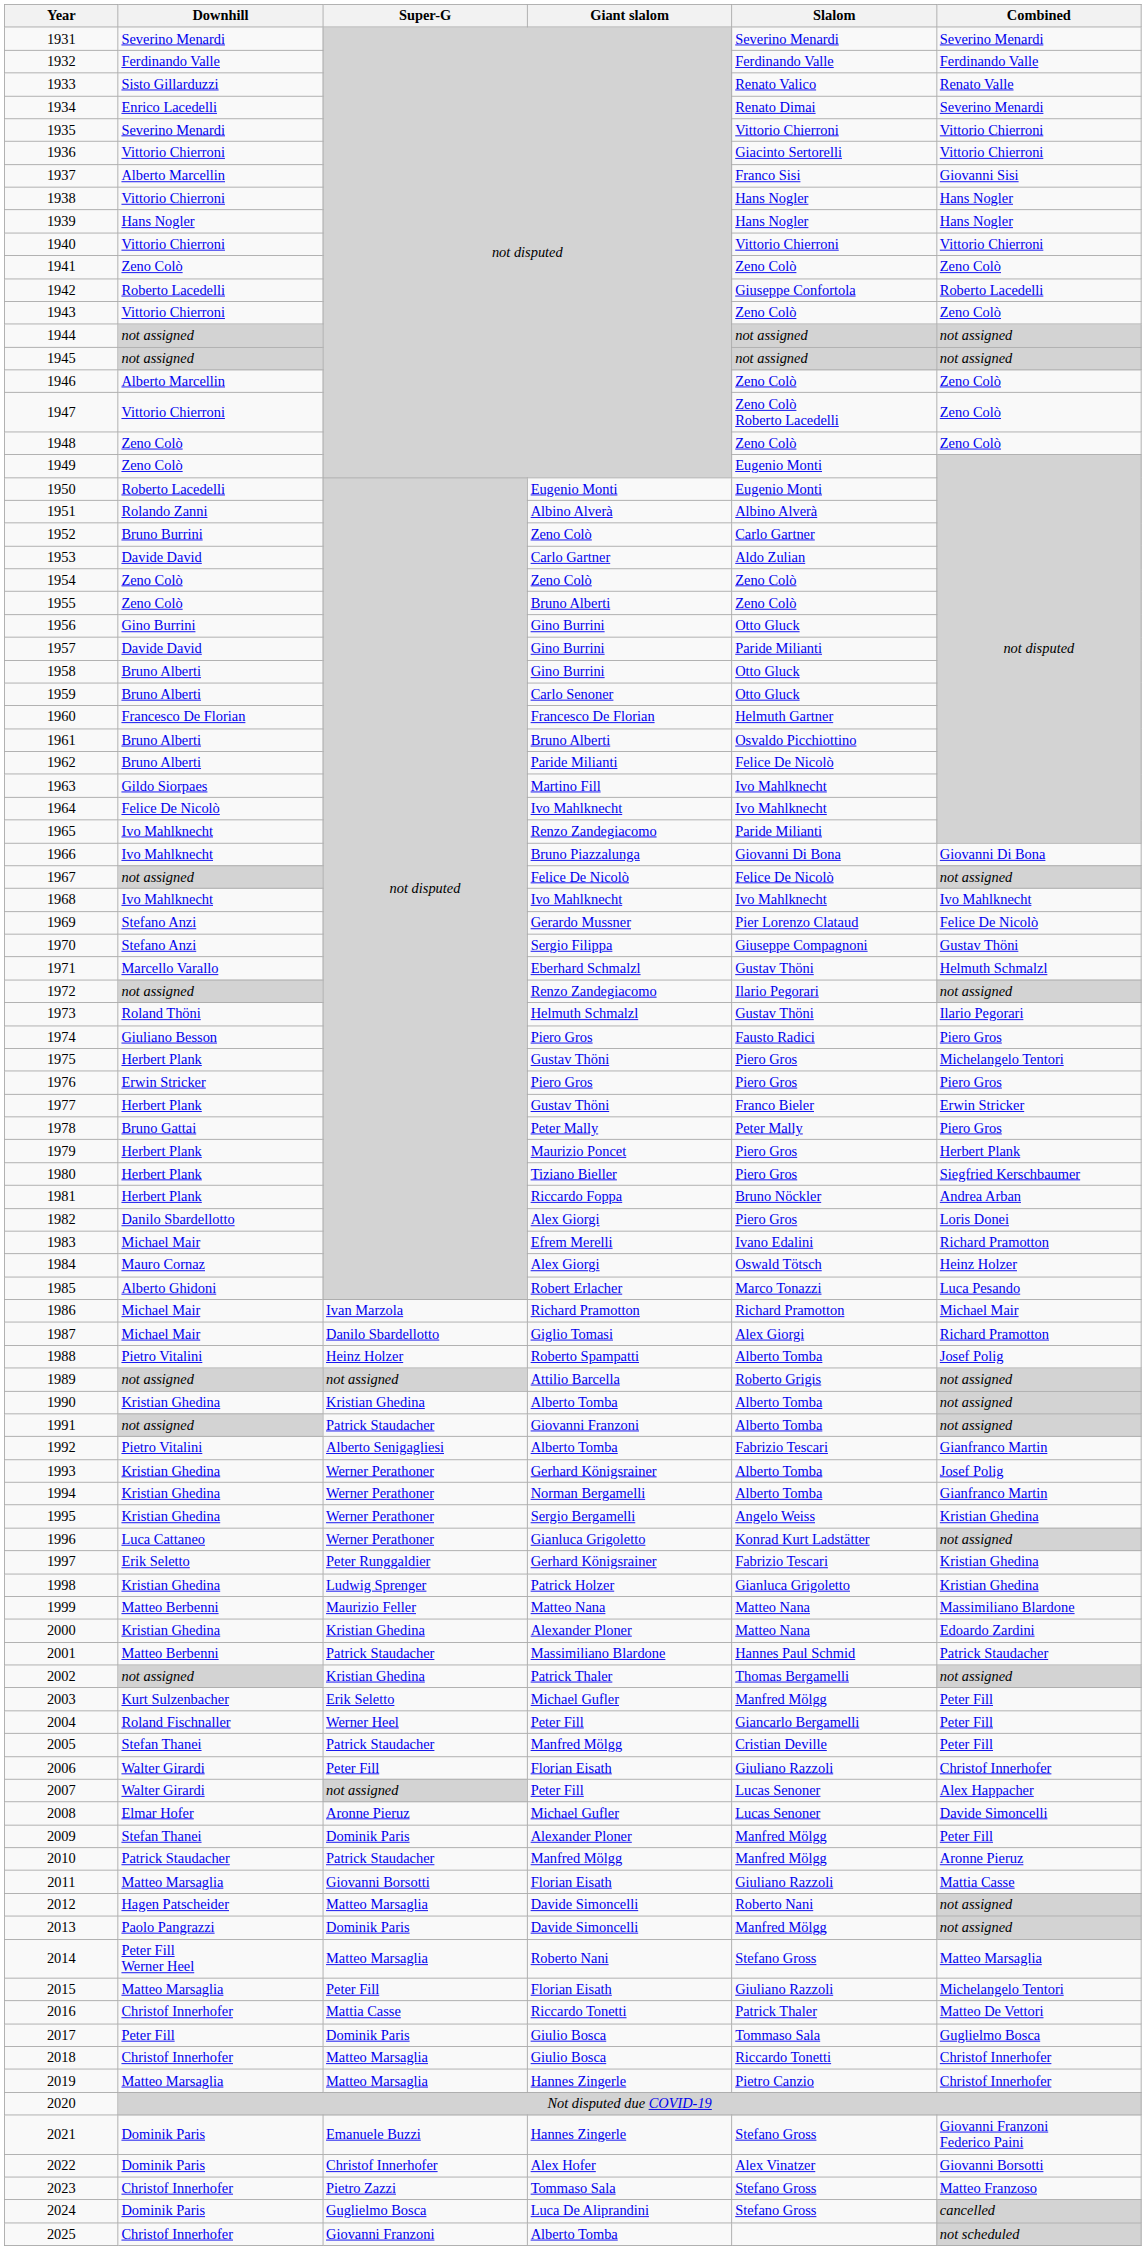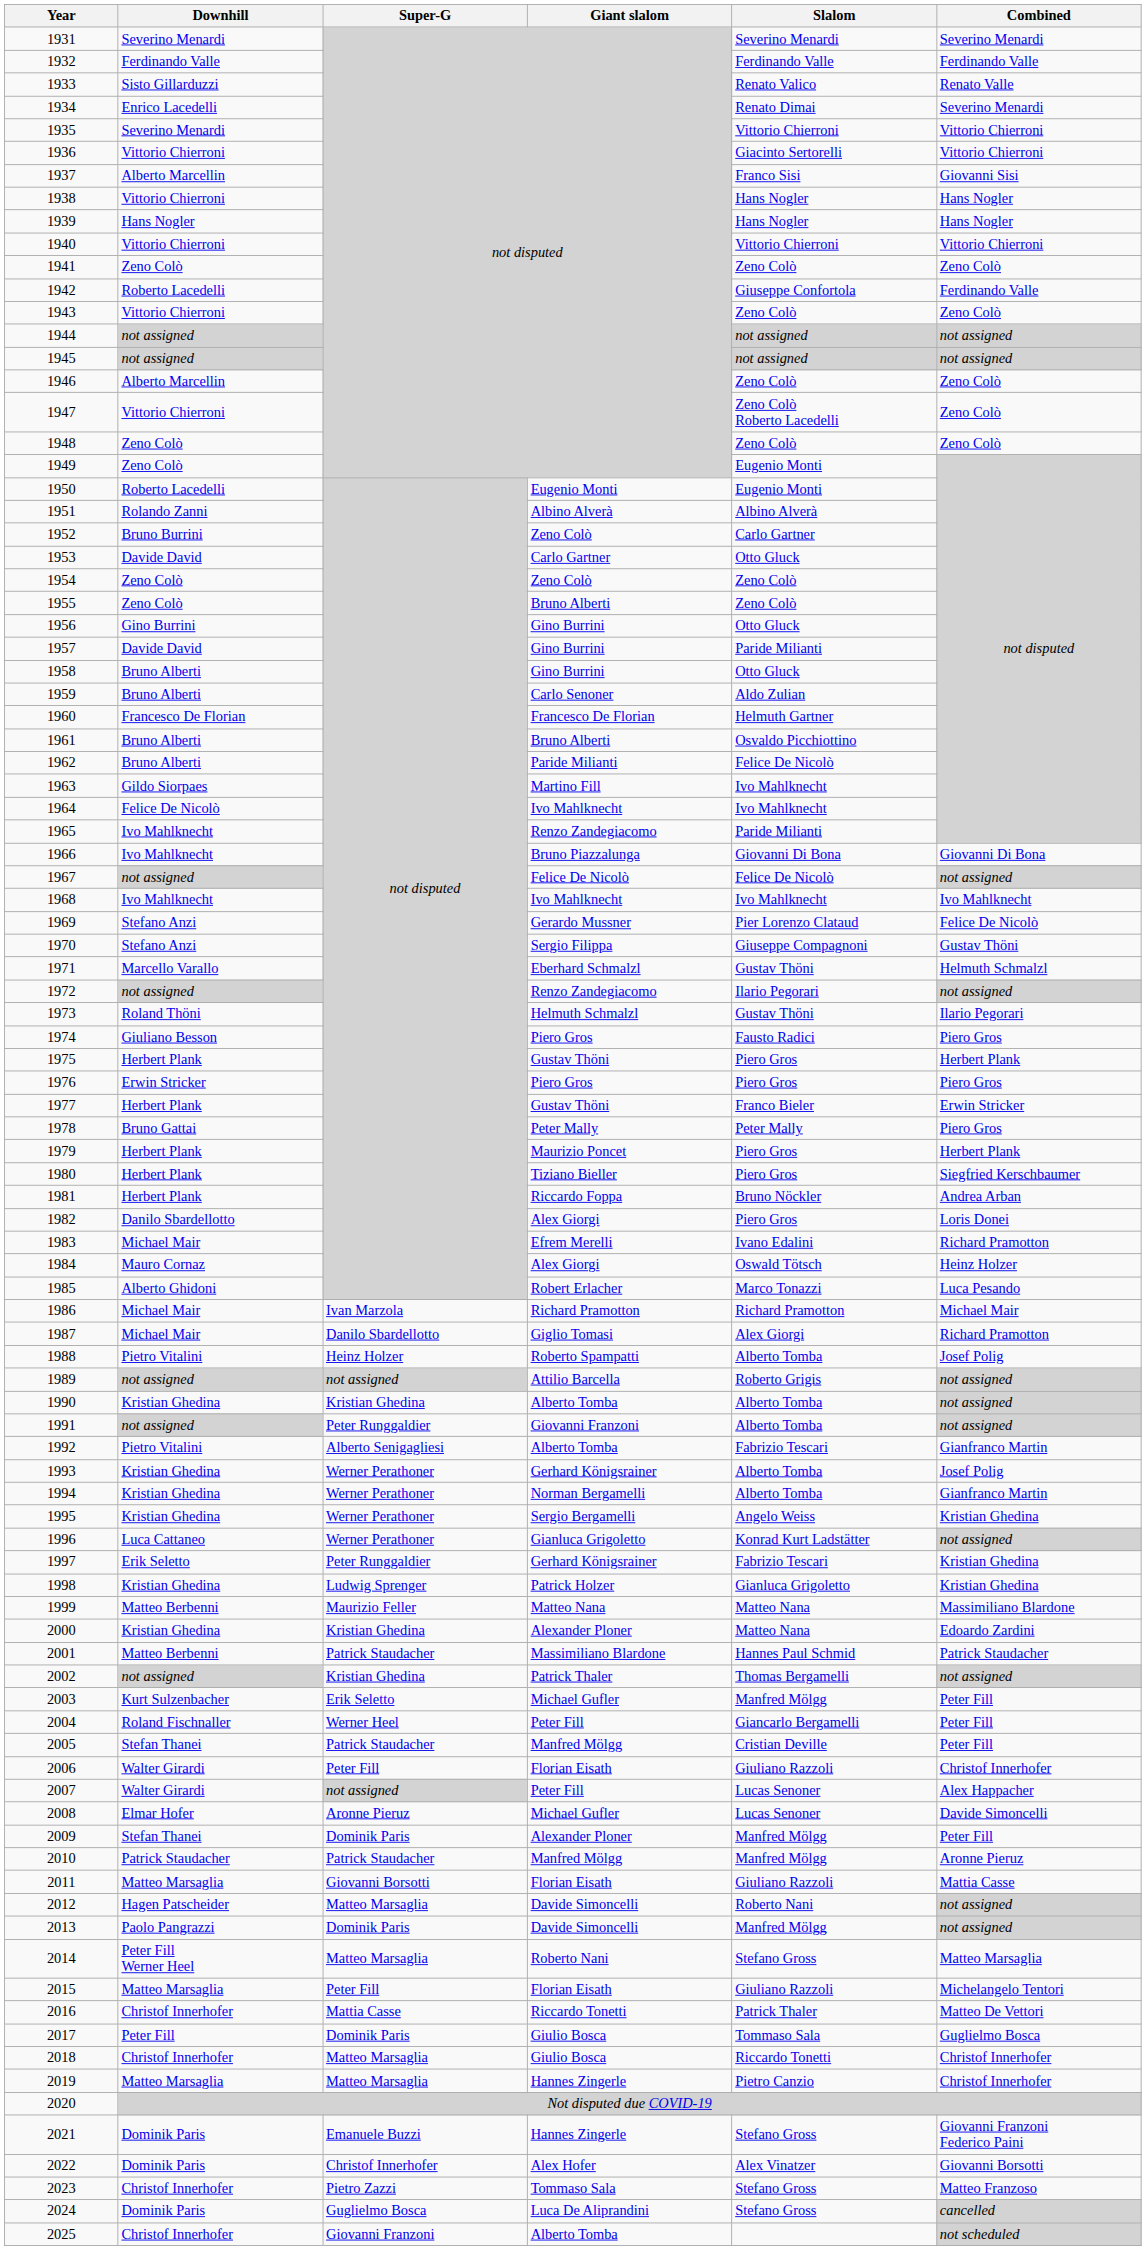1942 | Combined: Roberto Lacedelli -> Ferdinando Valle
1953 | Slalom: Aldo Zulian -> Otto Gluck
1959 | Slalom: Otto Gluck -> Aldo Zulian
1975 | Combined: Michelangelo Tentori -> Herbert Plank
1991 | Super-G: Patrick Staudacher -> Peter Runggaldier
